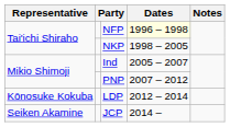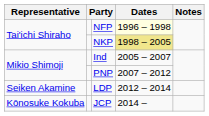NKP | Dates: no background -> khaki background
LDP | Representative: Kōnosuke Kokuba -> Seiken Akamine
JCP | Representative: Seiken Akamine -> Kōnosuke Kokuba
